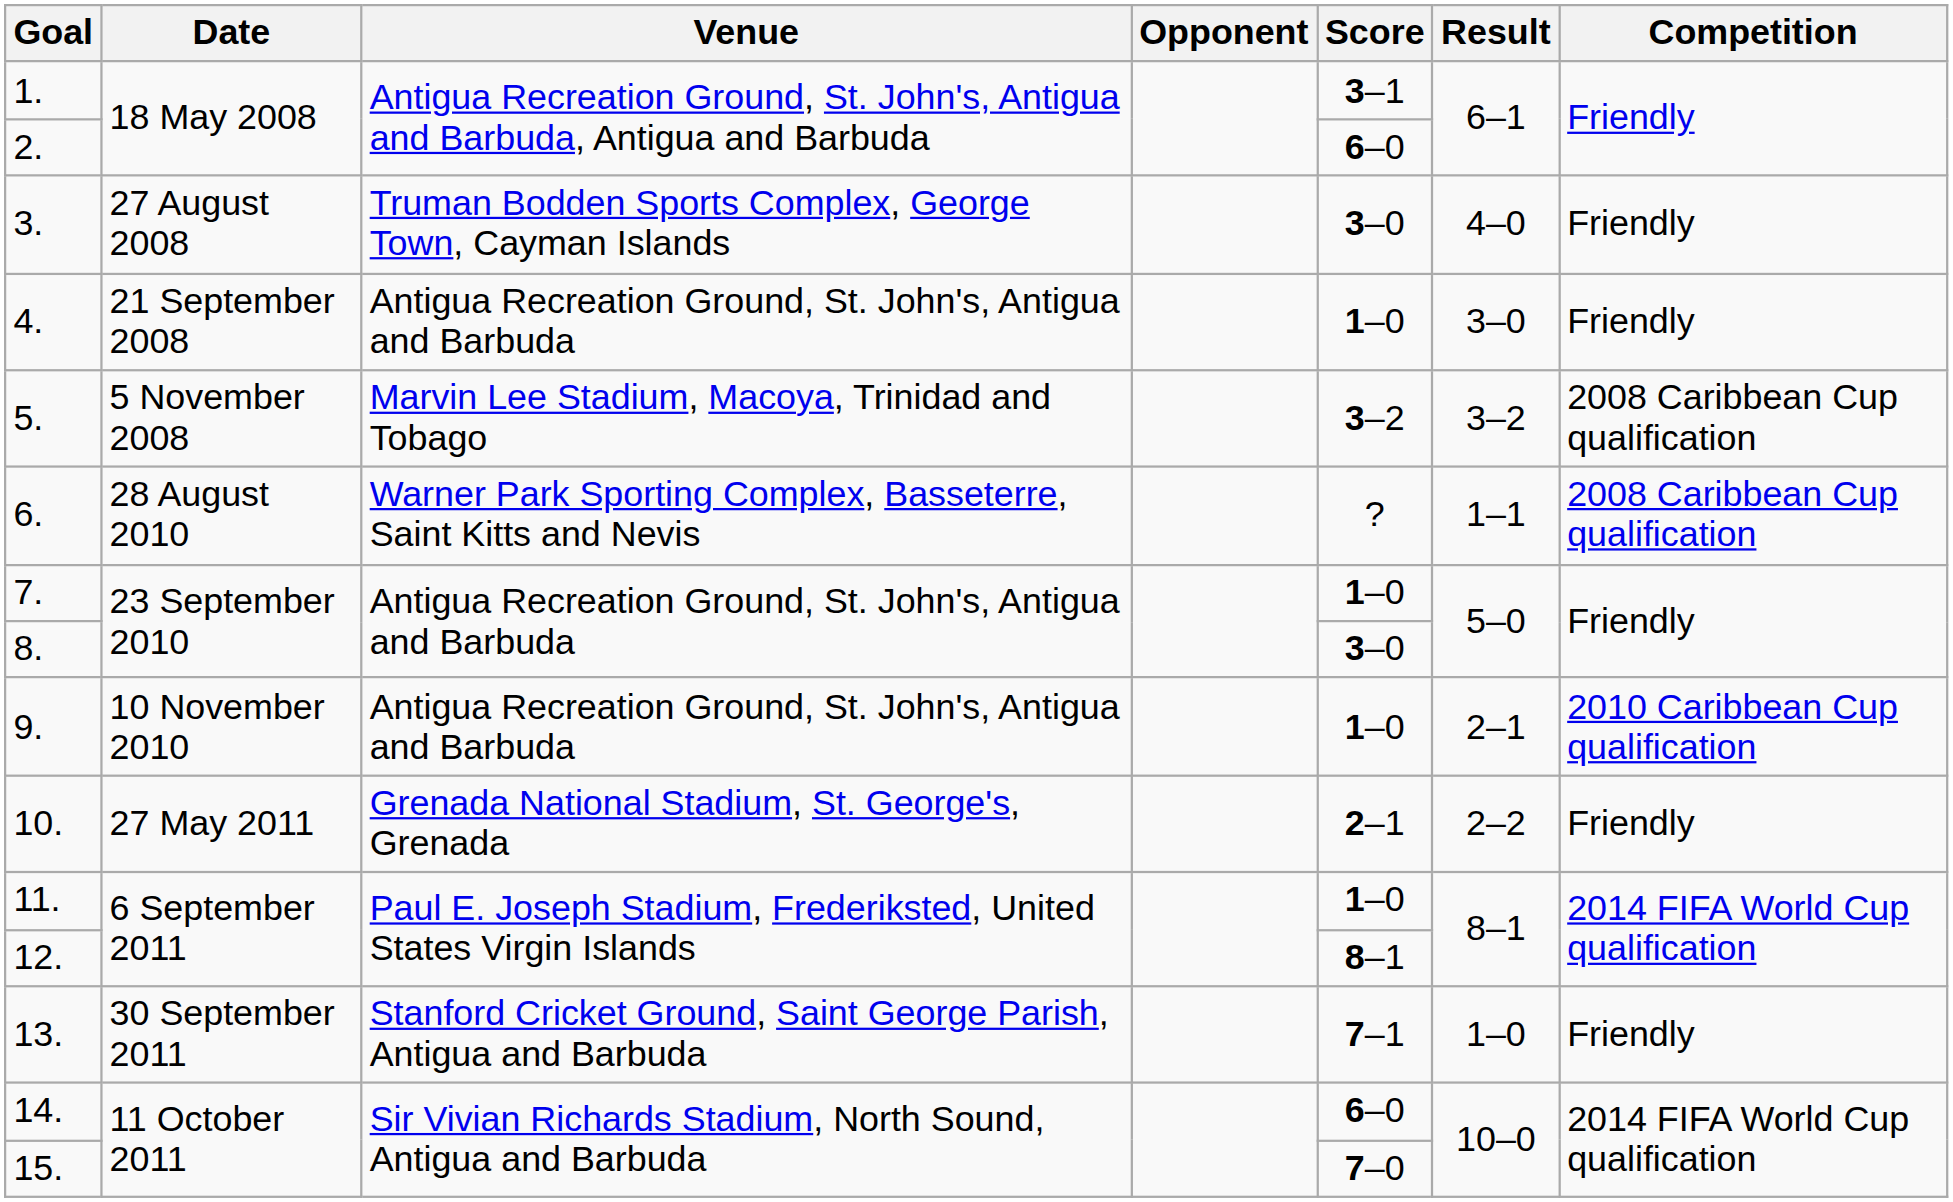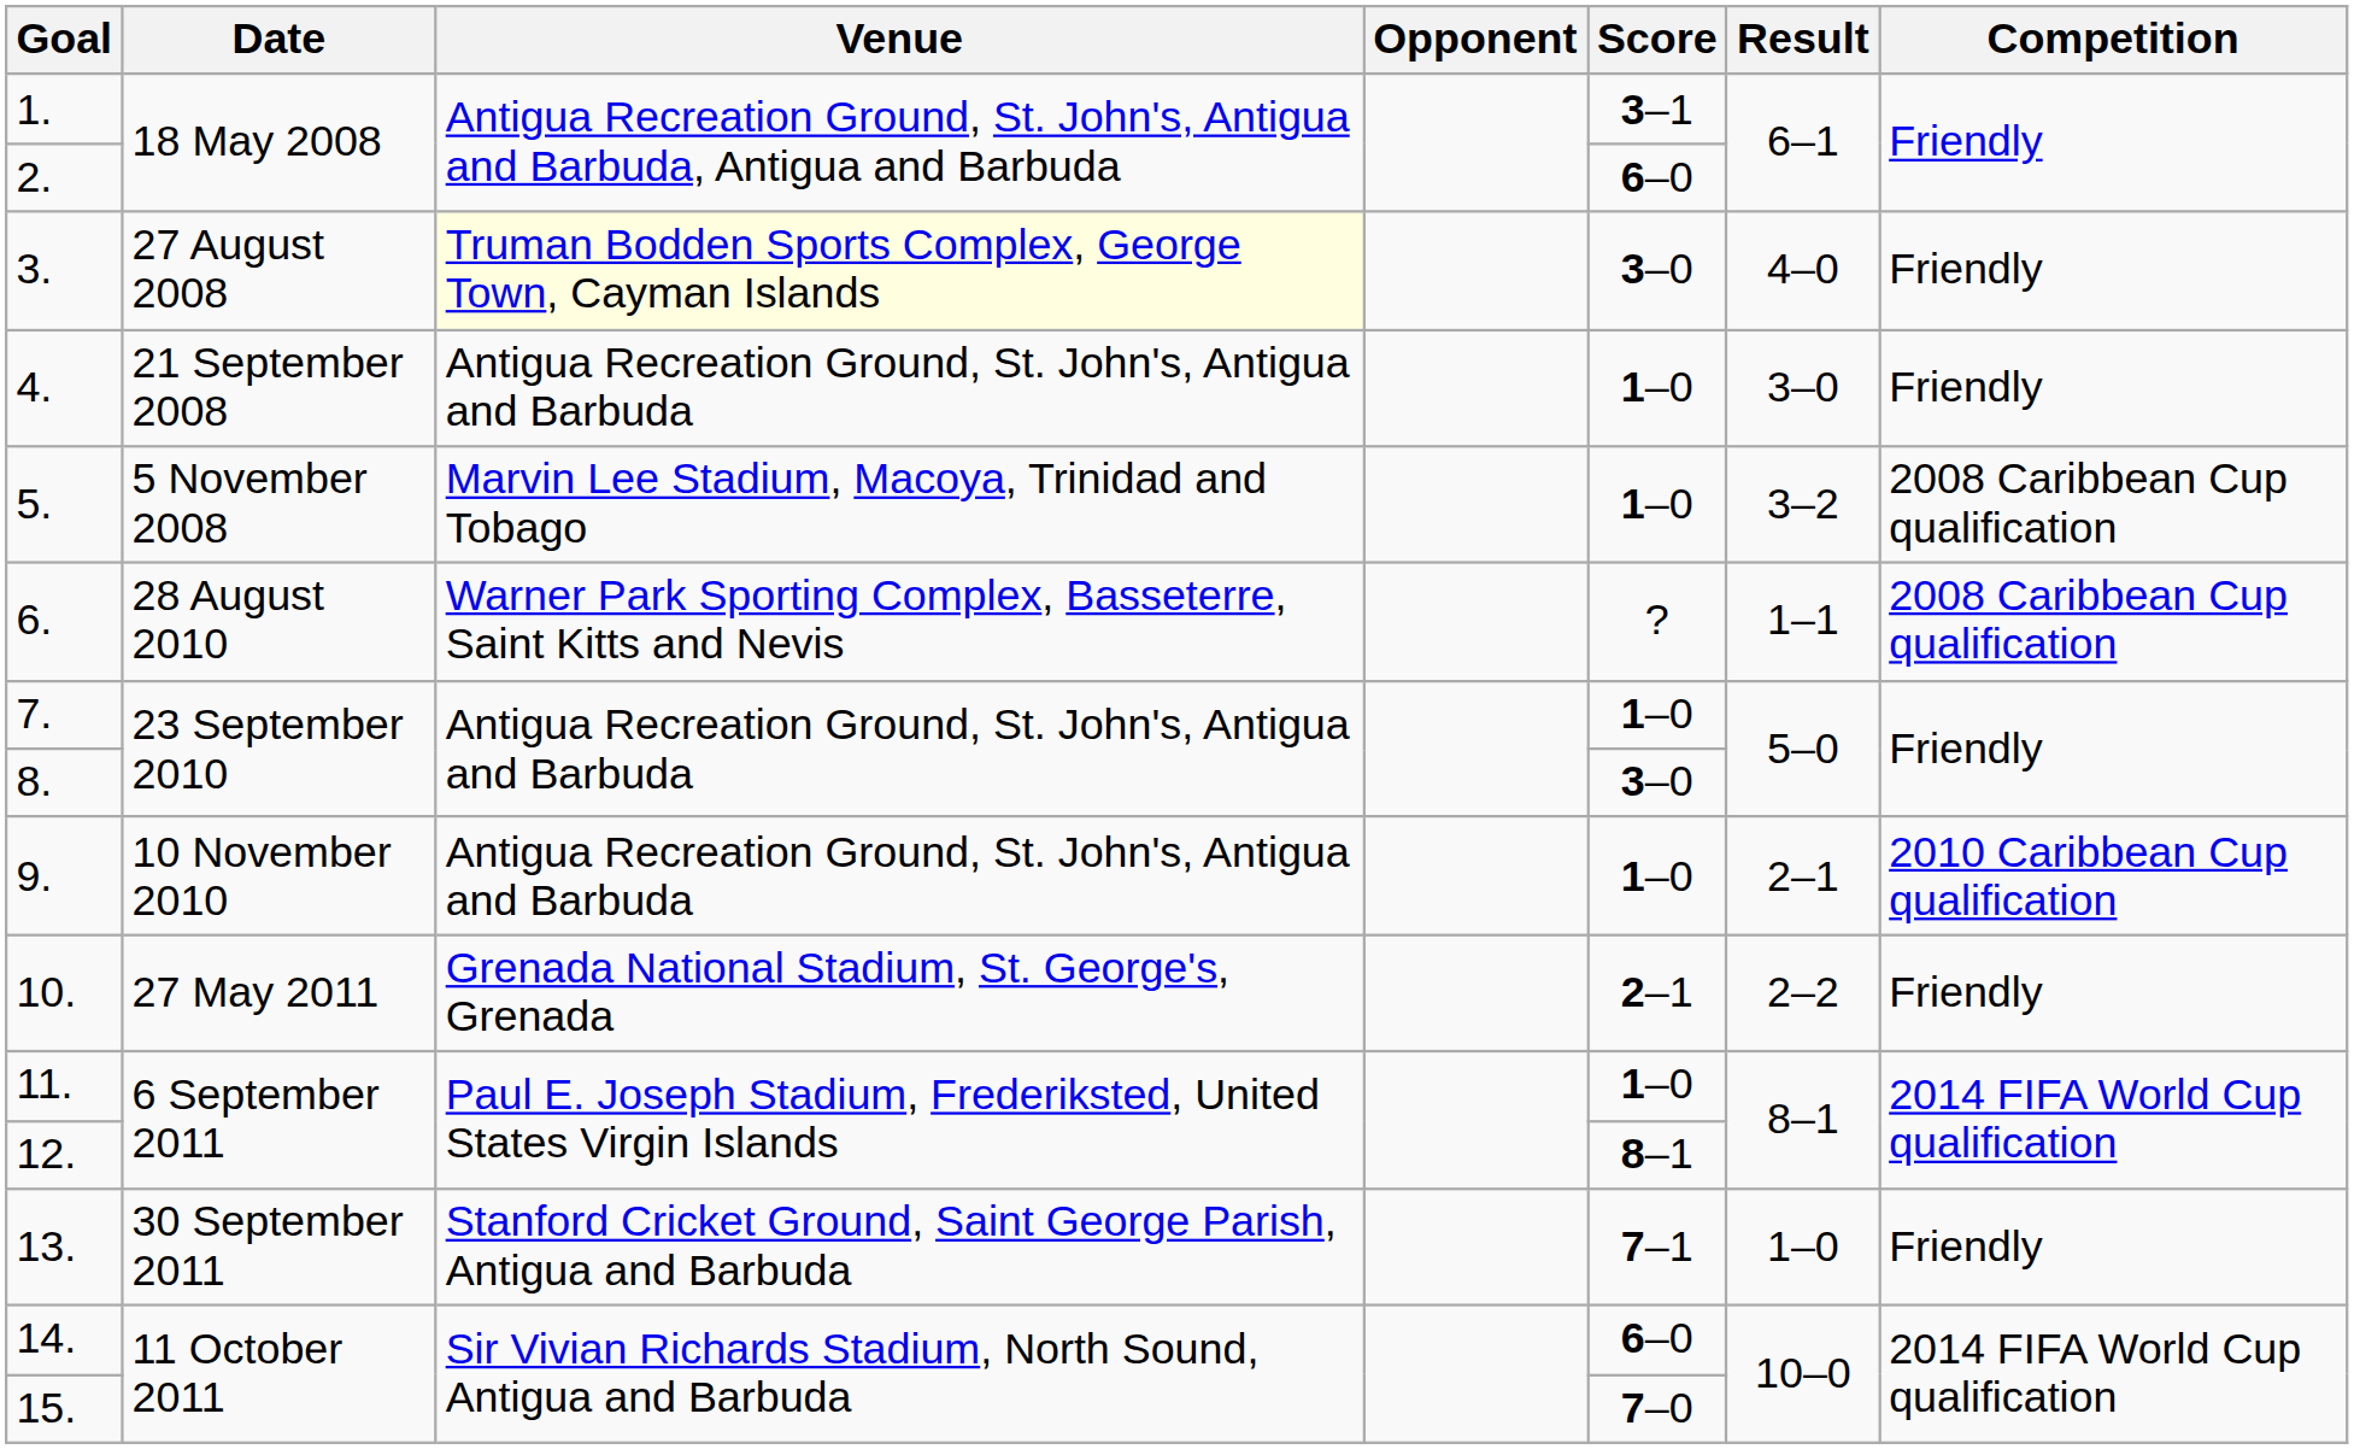3. | Venue: no background -> lightyellow background
5. | Score: 3–2 -> 1–0
